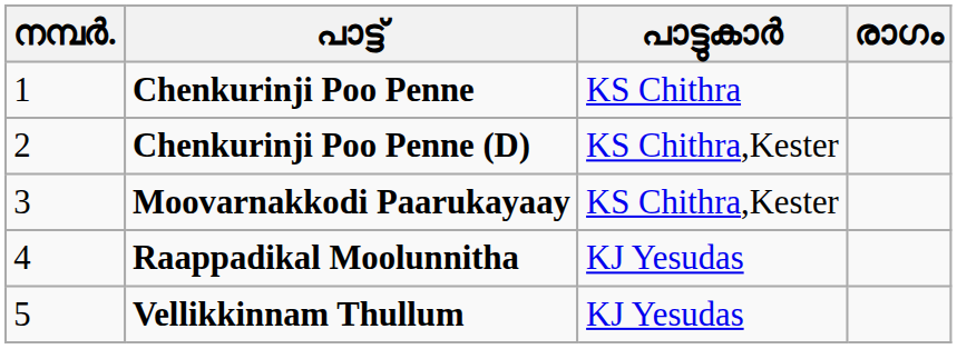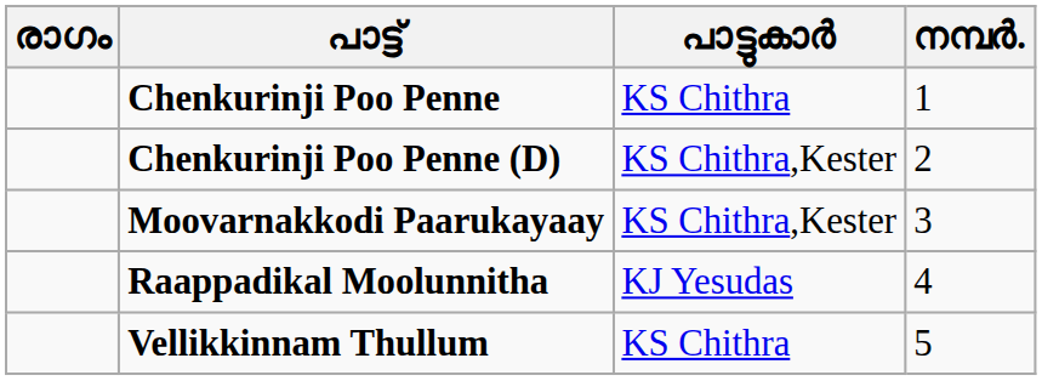columns swapped: നമ്പർ. <-> രാഗം
Vellikkinnam Thullum | പാട്ടുകാർ: KJ Yesudas -> KS Chithra
